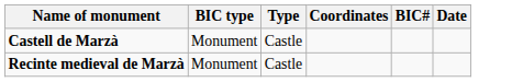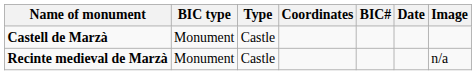+ column: Image | n/a
